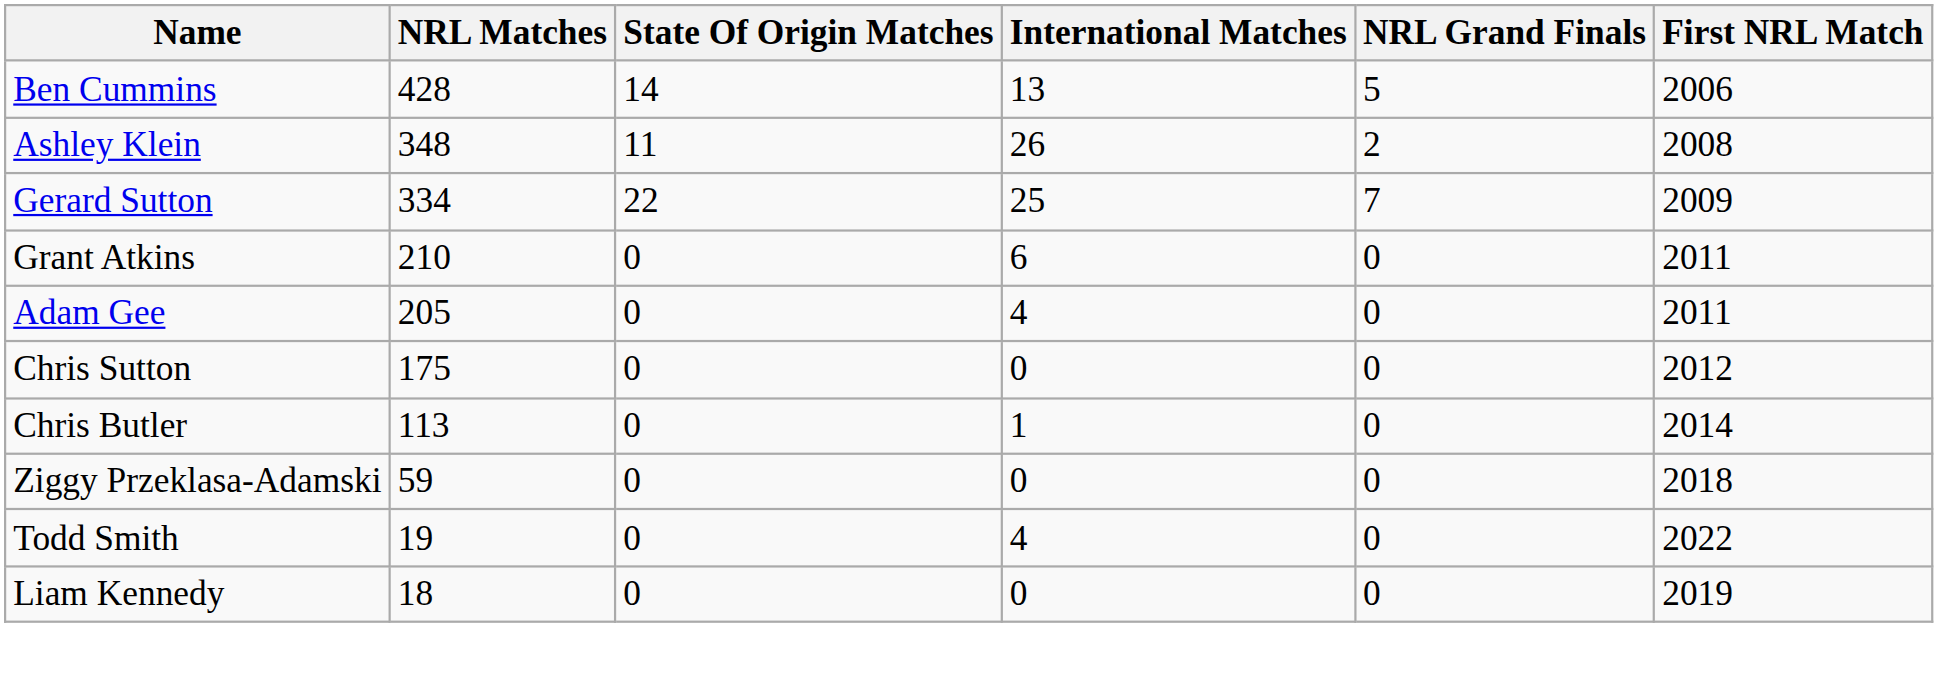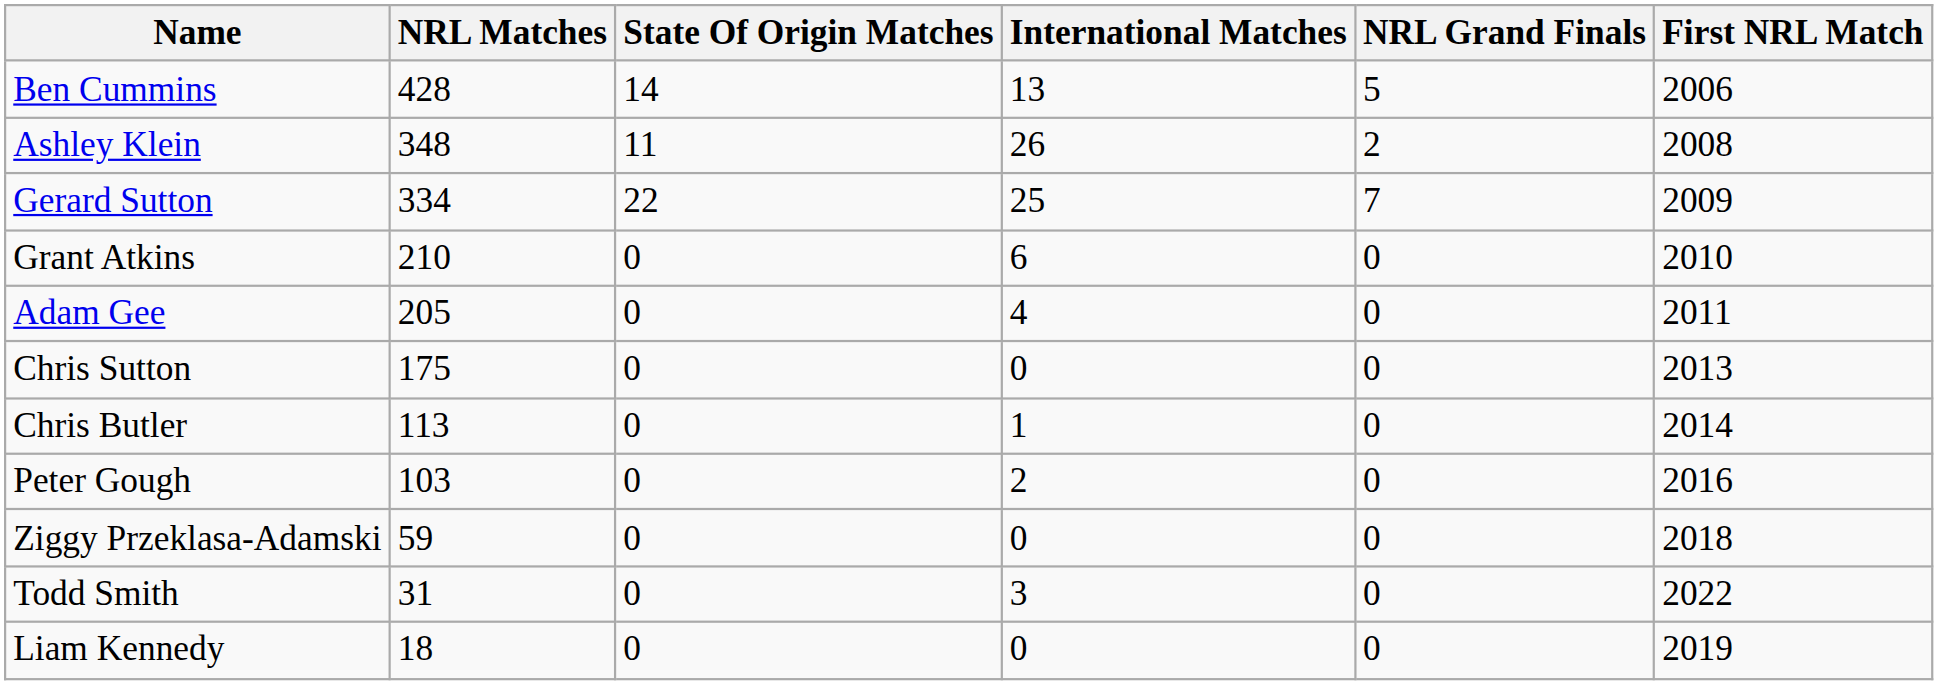Grant Atkins | First NRL Match: 2011 -> 2010
Chris Sutton | First NRL Match: 2012 -> 2013
+ row: Peter Gough | 103 | 0 | 2 | 0 | 2016
Todd Smith | NRL Matches: 19 -> 31
Todd Smith | International Matches: 4 -> 3
